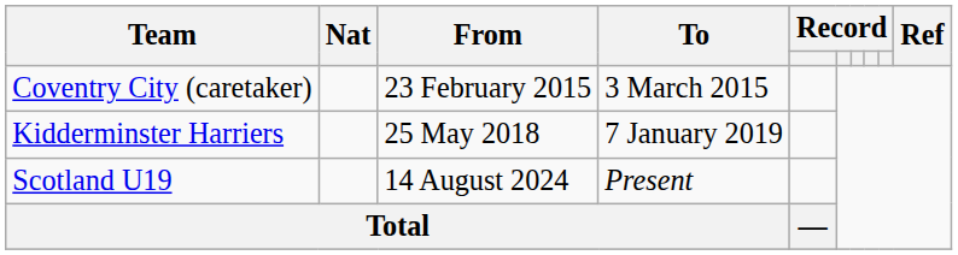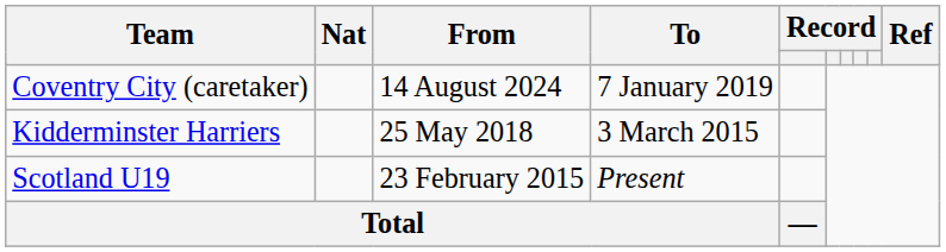Coventry City (caretaker) | From: 23 February 2015 -> 14 August 2024
Coventry City (caretaker) | To: 3 March 2015 -> 7 January 2019
Kidderminster Harriers | To: 7 January 2019 -> 3 March 2015
Scotland U19 | From: 14 August 2024 -> 23 February 2015
